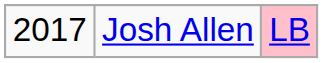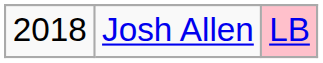Josh Allen | column 1: 2017 -> 2018
